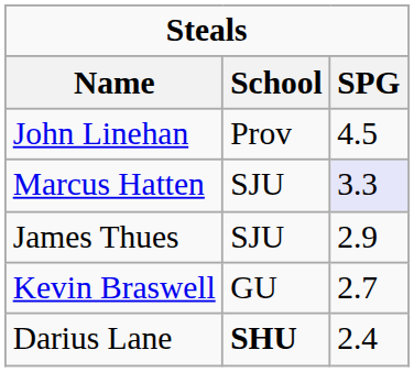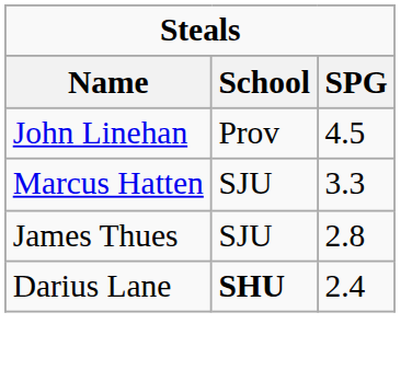Marcus Hatten | SPG: lavender background -> no background
James Thues | SPG: 2.9 -> 2.8
- row: Kevin Braswell | GU | 2.7
